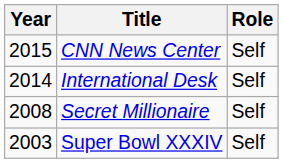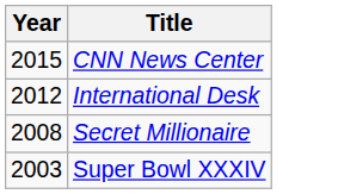- column: Role | Self | Self | Self | Self
International Desk | Year: 2014 -> 2012
